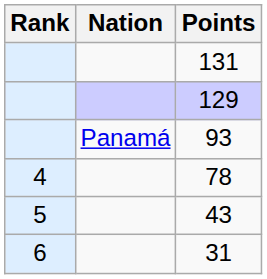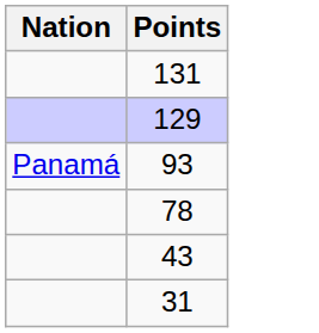- column: Rank | 4 | 5 | 6
